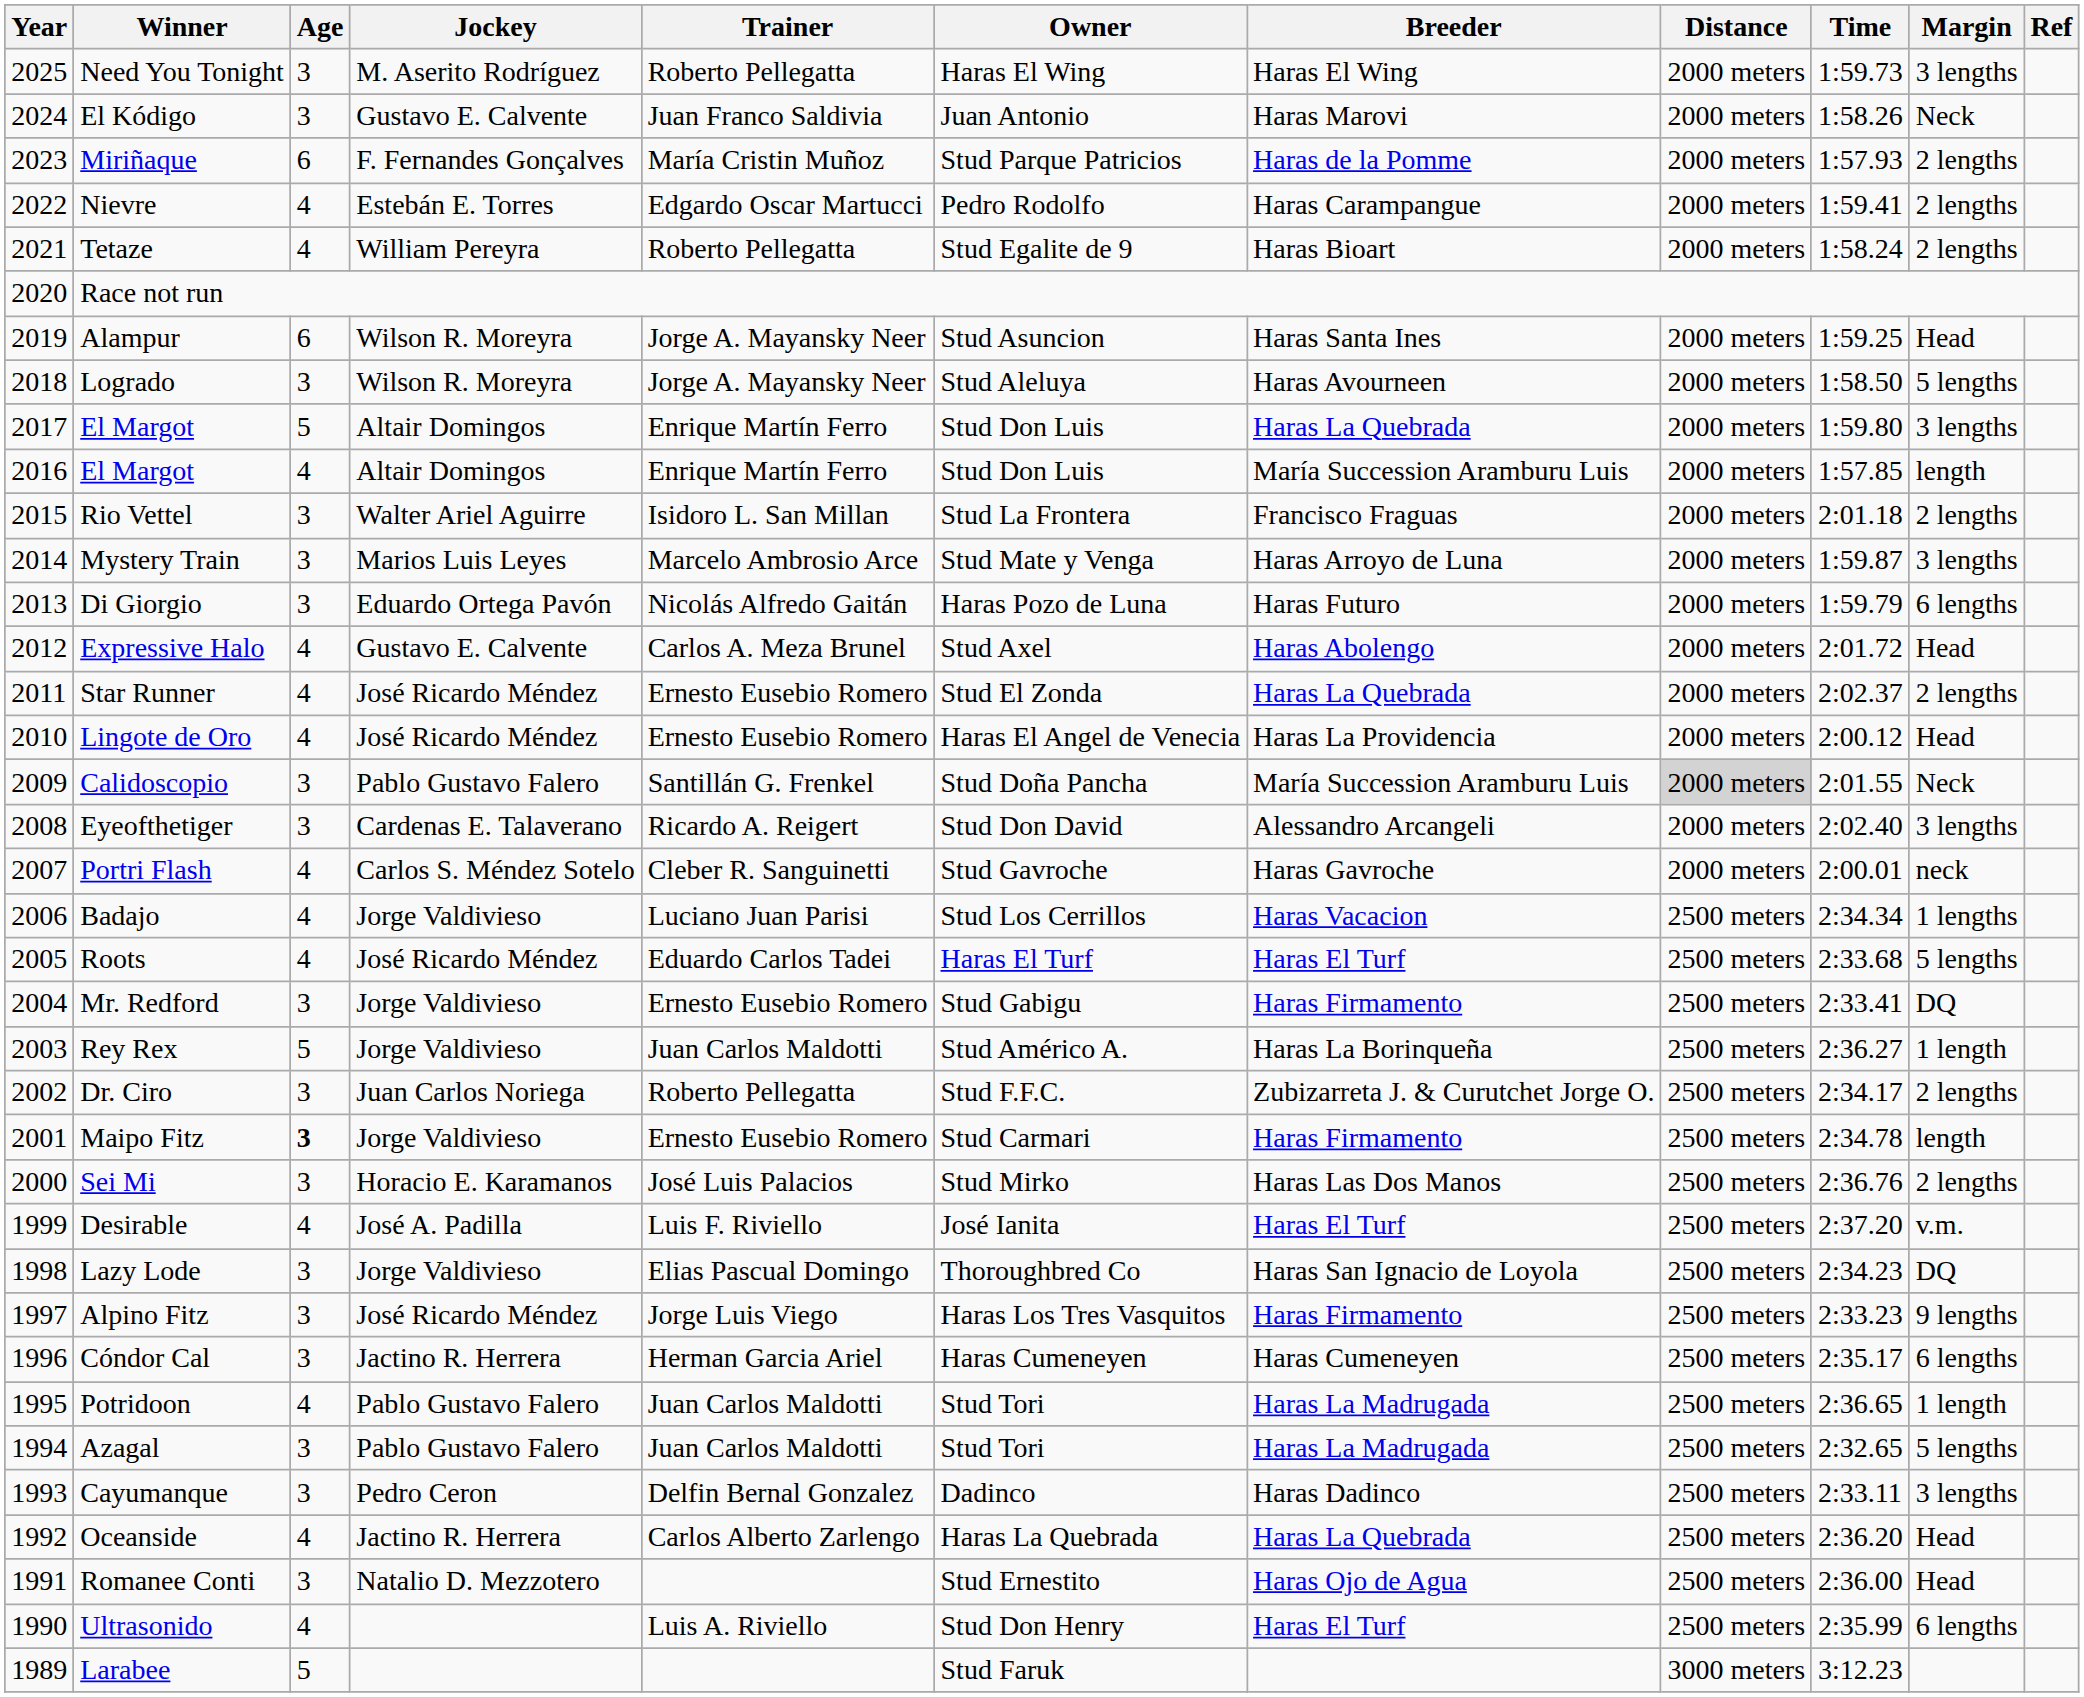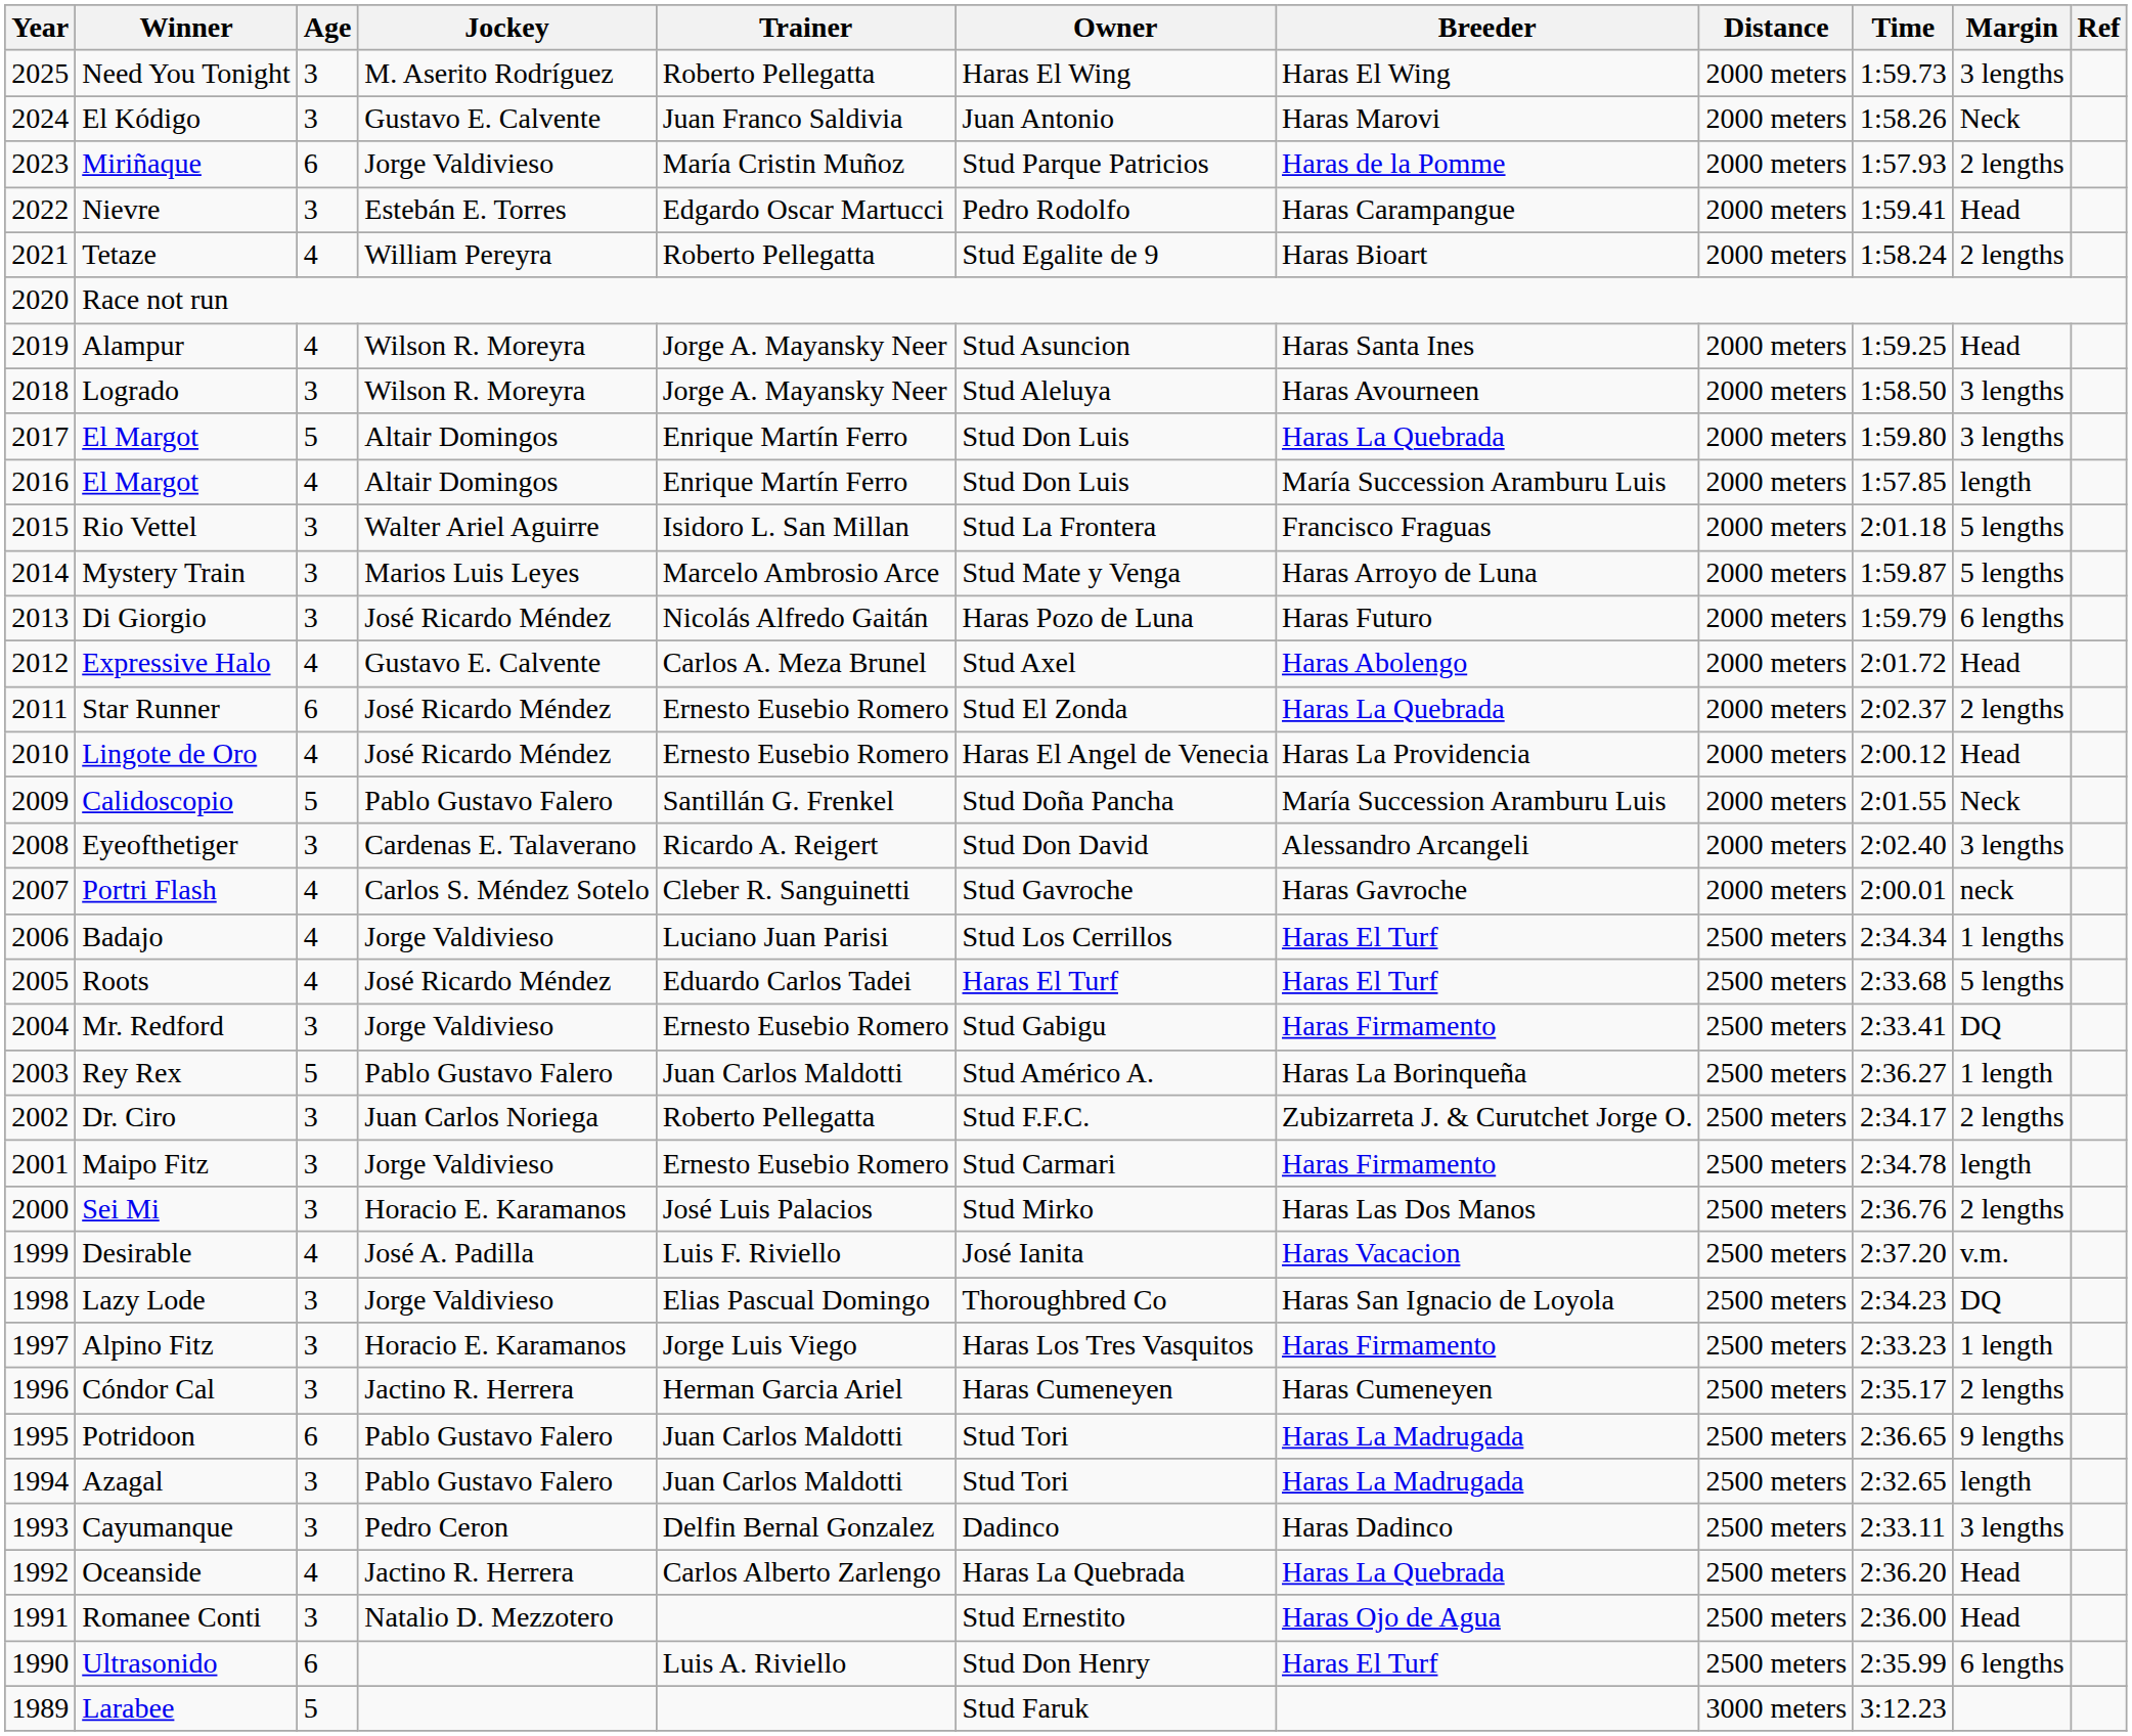Miriñaque | Jockey: F. Fernandes Gonçalves -> Jorge Valdivieso
Nievre | Age: 4 -> 3
Nievre | Margin: 2 lengths -> Head
Alampur | Age: 6 -> 4
Logrado | Margin: 5 lengths -> 3 lengths
Rio Vettel | Margin: 2 lengths -> 5 lengths
Mystery Train | Margin: 3 lengths -> 5 lengths
Di Giorgio | Jockey: Eduardo Ortega Pavón -> José Ricardo Méndez
Star Runner | Age: 4 -> 6
Calidoscopio | Age: 3 -> 5
Calidoscopio | Distance: lightgrey background -> no background
Badajo | Breeder: Haras Vacacion -> Haras El Turf
Rey Rex | Jockey: Jorge Valdivieso -> Pablo Gustavo Falero
Maipo Fitz | Age: bold -> normal
Desirable | Breeder: Haras El Turf -> Haras Vacacion
Alpino Fitz | Jockey: José Ricardo Méndez -> Horacio E. Karamanos
Alpino Fitz | Margin: 9 lengths -> 1 length
Cóndor Cal | Margin: 6 lengths -> 2 lengths
Potridoon | Age: 4 -> 6
Potridoon | Margin: 1 length -> 9 lengths
Azagal | Margin: 5 lengths -> length
Ultrasonido | Age: 4 -> 6
